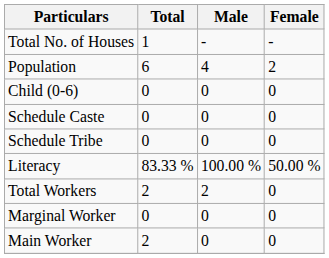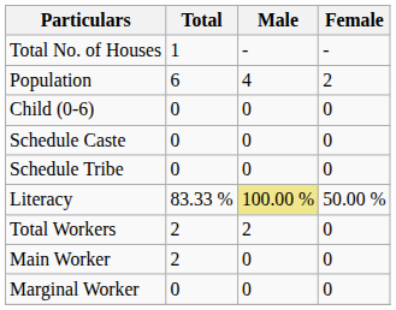Literacy | Male: no background -> khaki background
rows swapped: Main Worker <-> Marginal Worker
